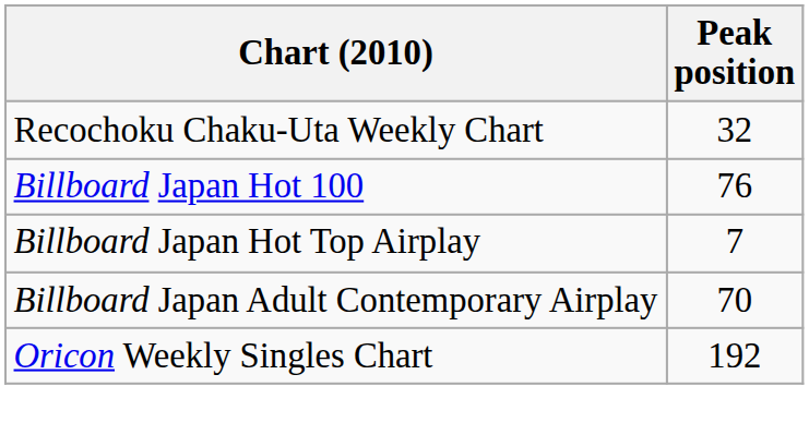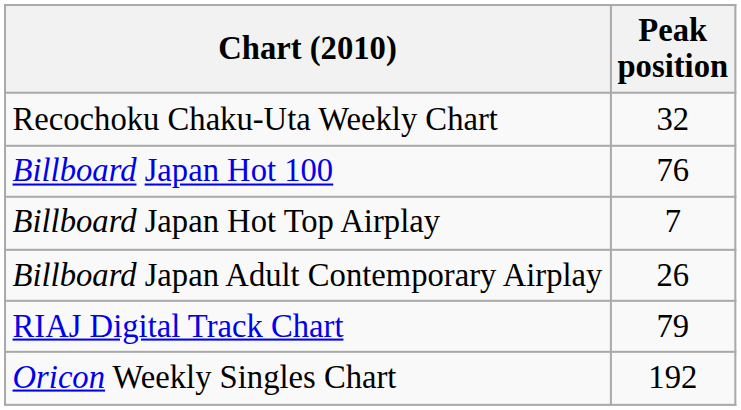Billboard Japan Adult Contemporary Airplay | Peak position: 70 -> 26
+ row: RIAJ Digital Track Chart | 79
